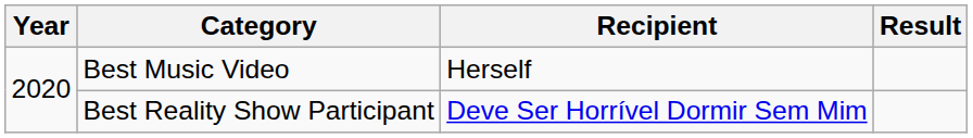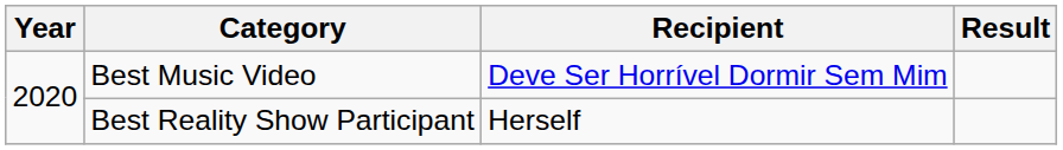Best Music Video | Recipient: Herself -> Deve Ser Horrível Dormir Sem Mim
Best Reality Show Participant | Recipient: Deve Ser Horrível Dormir Sem Mim -> Herself
